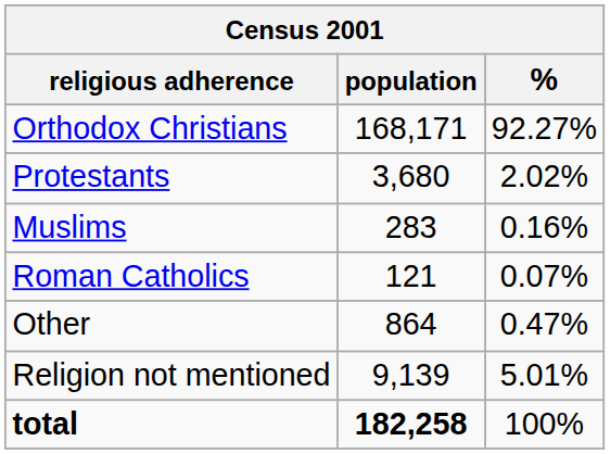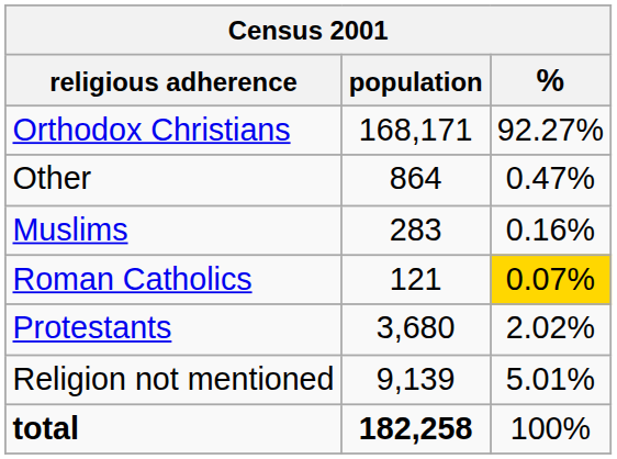rows swapped: Protestants <-> Other
Roman Catholics | %: no background -> gold background
